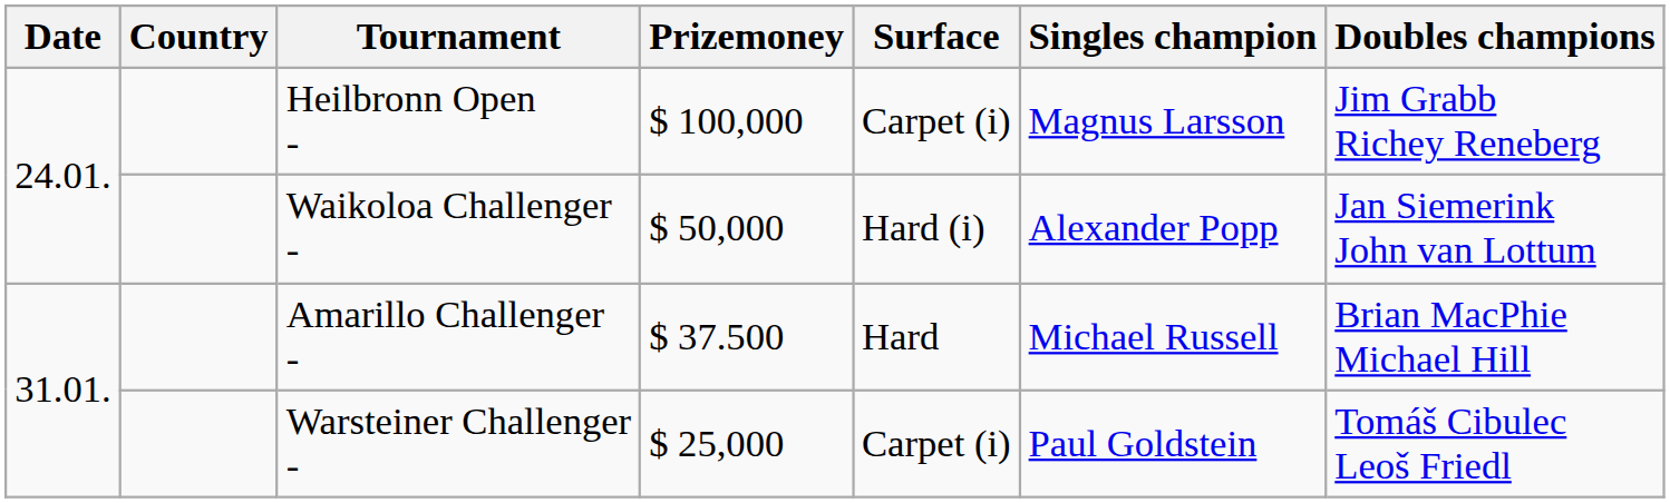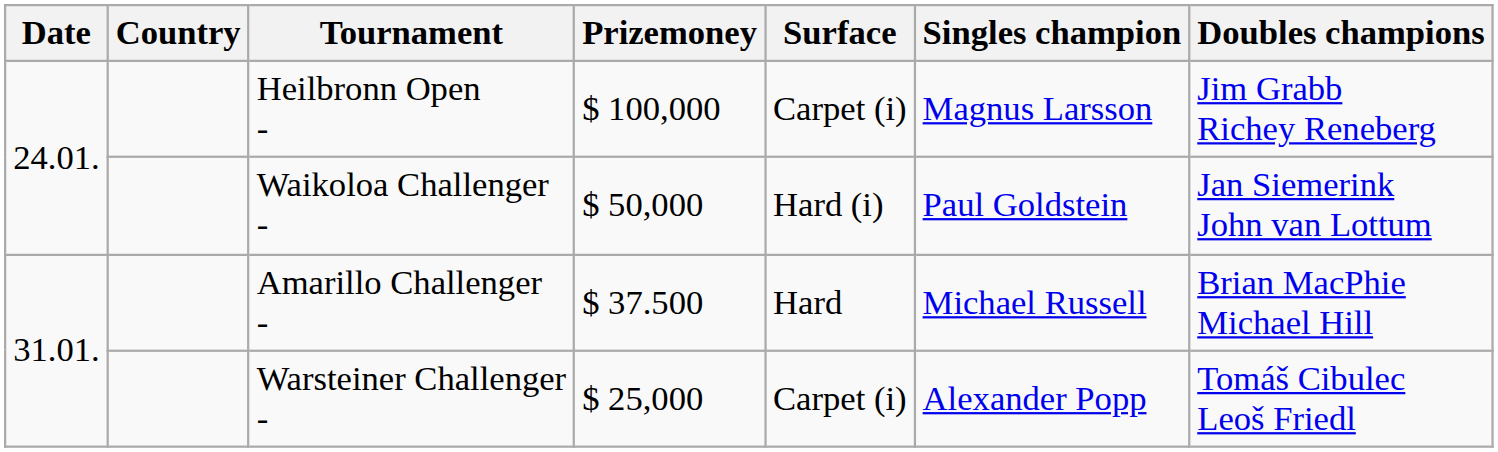Waikoloa Challenger - | Singles champion: Alexander Popp -> Paul Goldstein
Warsteiner Challenger - | Singles champion: Paul Goldstein -> Alexander Popp
